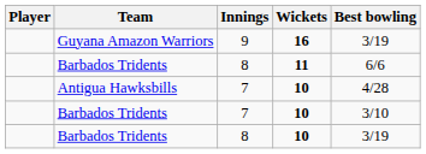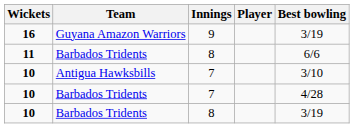columns swapped: Player <-> Wickets
Antigua Hawksbills | Best bowling: 4/28 -> 3/10
Barbados Tridents / 7 | Best bowling: 3/10 -> 4/28
